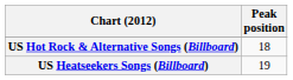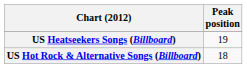rows swapped: US Hot Rock & Alternative Songs (Billboard) <-> US Heatseekers Songs (Billboard)
